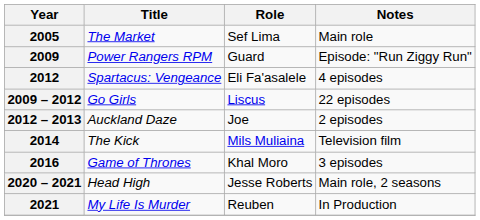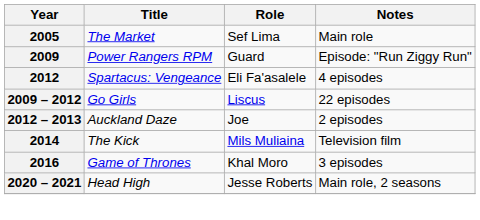- row: 2021 | My Life Is Murder | Reuben | In Production
